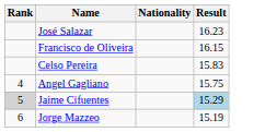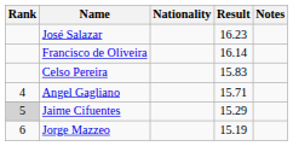+ column: Notes
Francisco de Oliveira | Result: 16.15 -> 16.14
Angel Gagliano | Result: 15.75 -> 15.71
Jaime Cifuentes | Result: lightblue background -> no background
